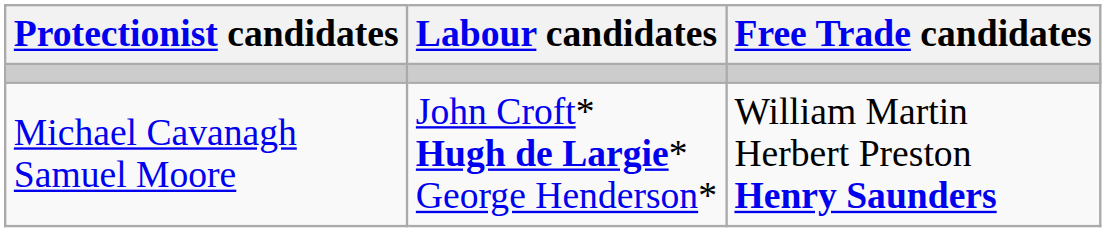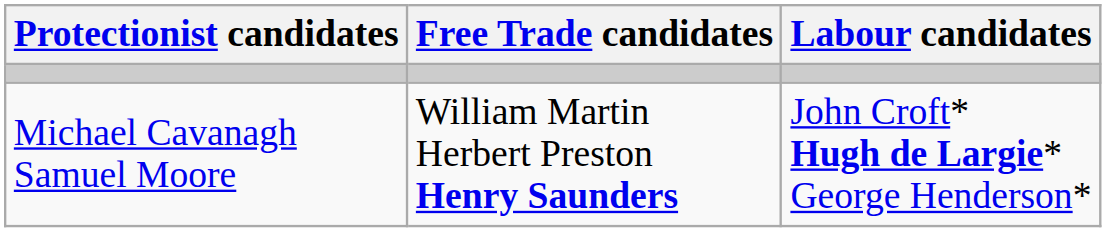columns swapped: Free Trade candidates <-> Labour candidates
